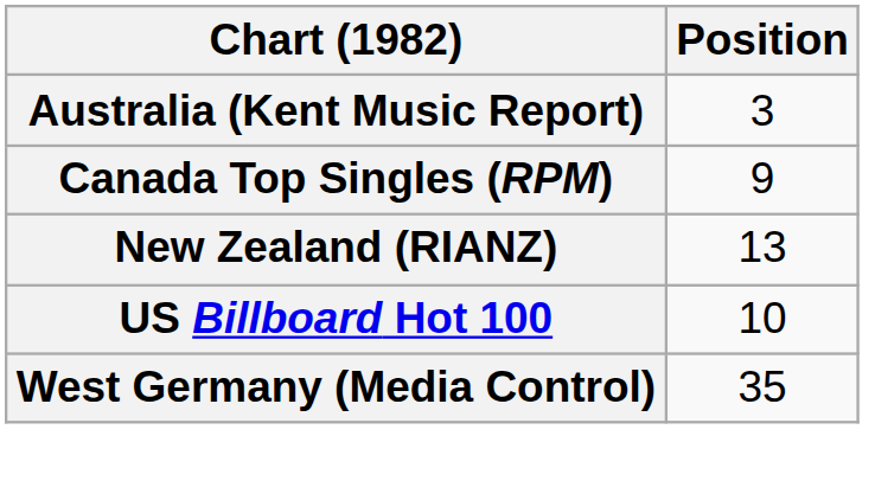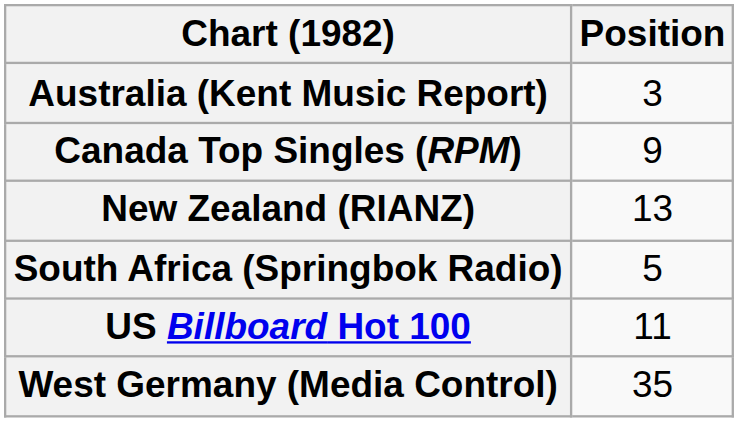+ row: South Africa (Springbok Radio) | 5
US Billboard Hot 100 | Position: 10 -> 11
